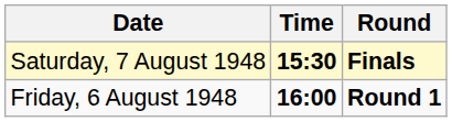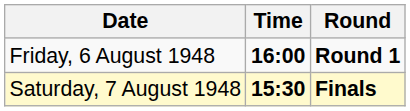rows swapped: Friday, 6 August 1948 <-> Saturday, 7 August 1948
